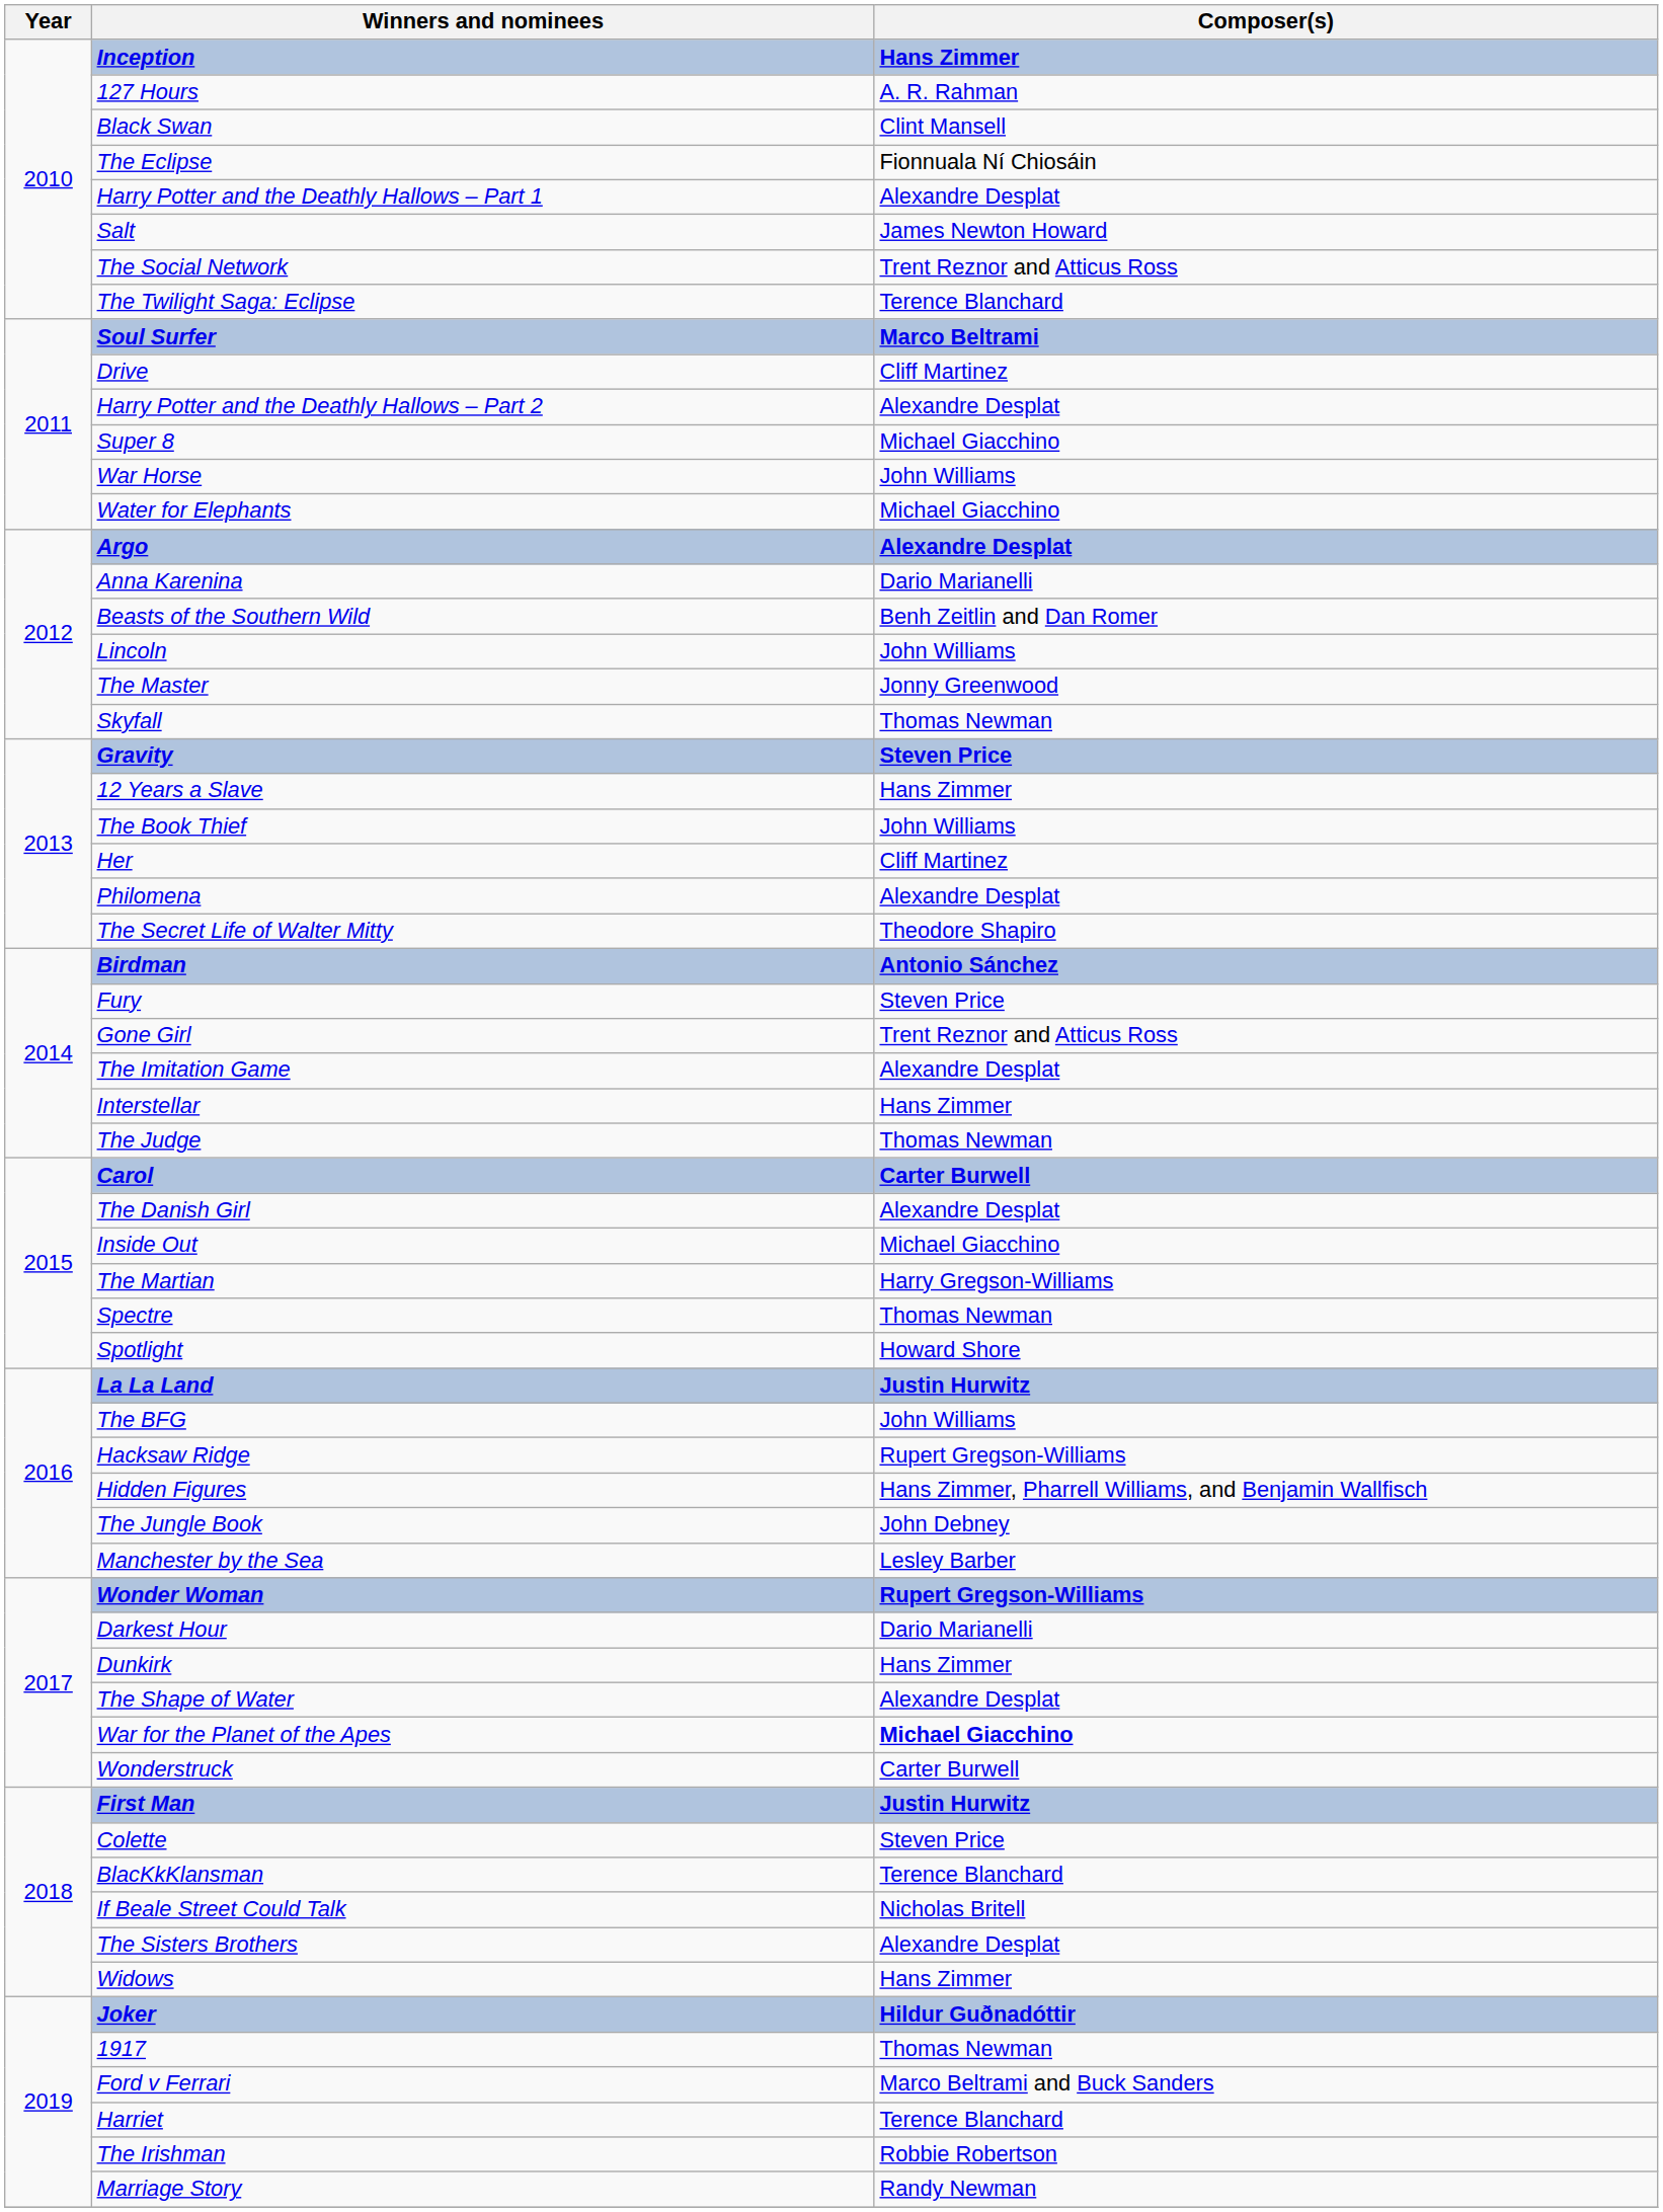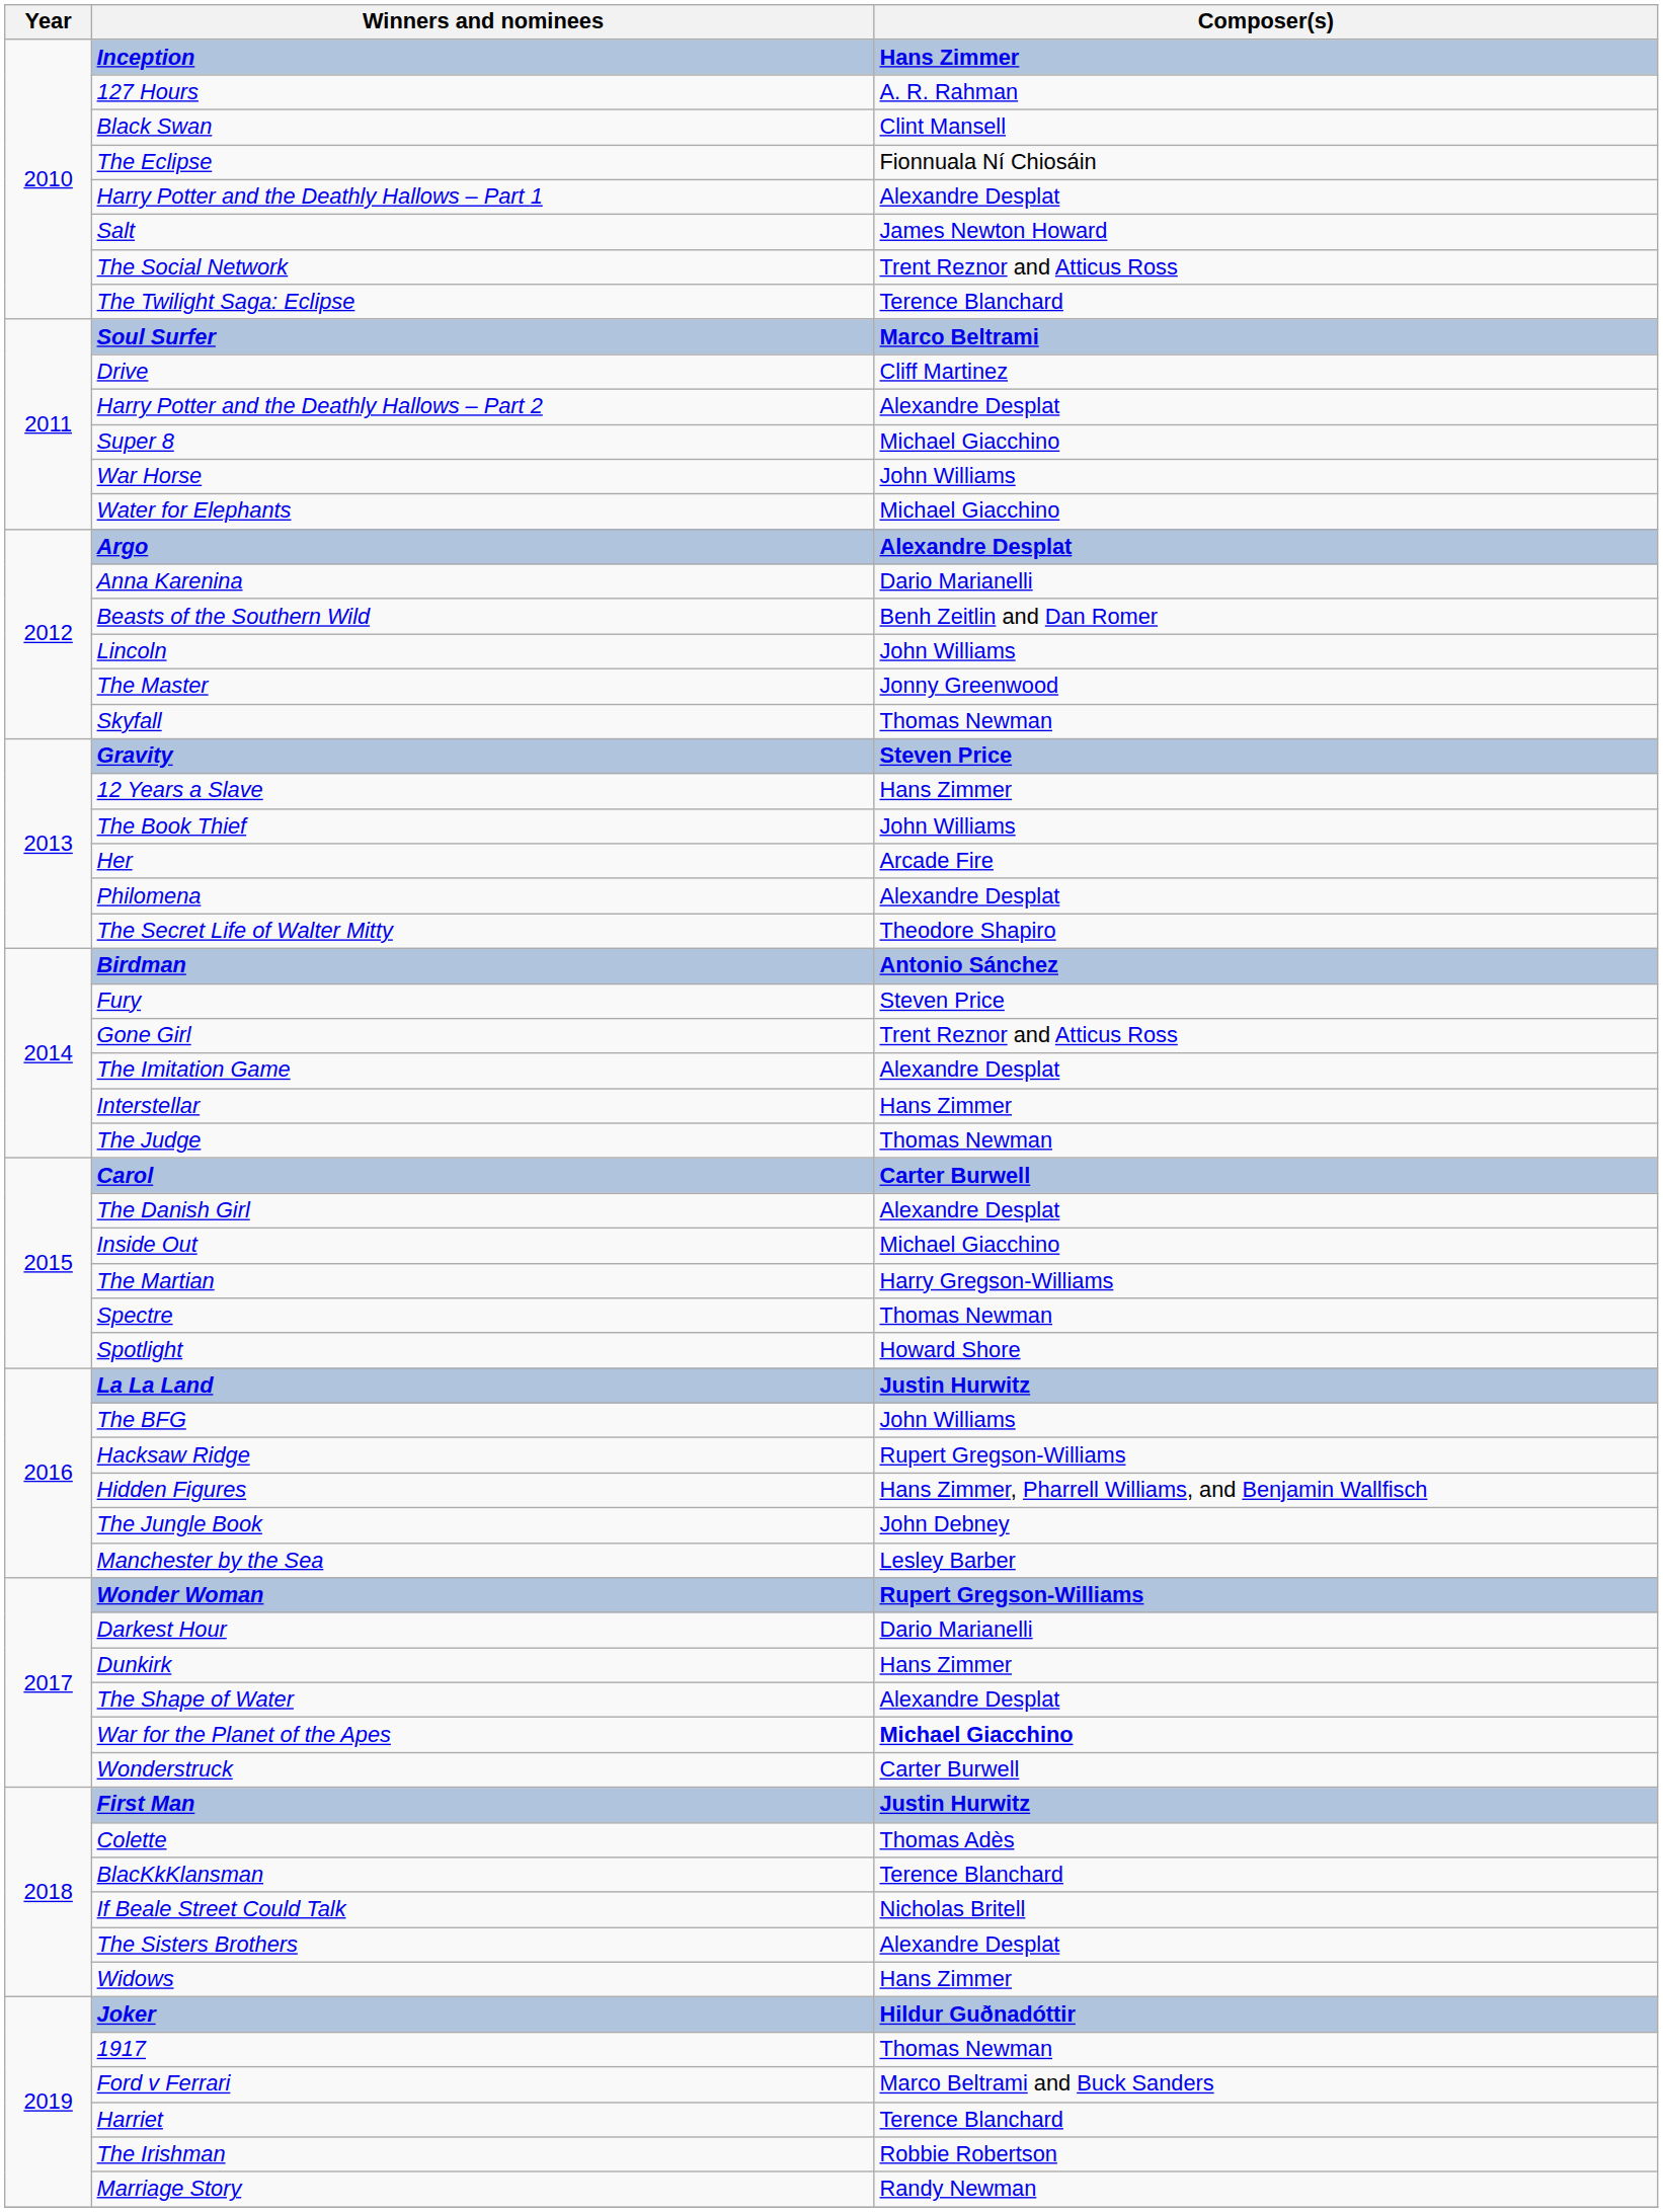Her | Composer(s): Cliff Martinez -> Arcade Fire
Colette | Composer(s): Steven Price -> Thomas Adès
